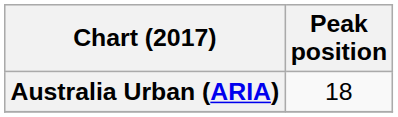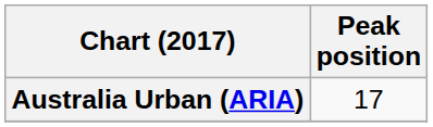Australia Urban (ARIA) | Peak position: 18 -> 17
